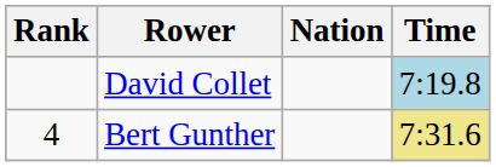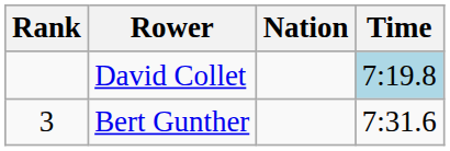Bert Gunther | Rank: 4 -> 3
Bert Gunther | Time: khaki background -> no background
